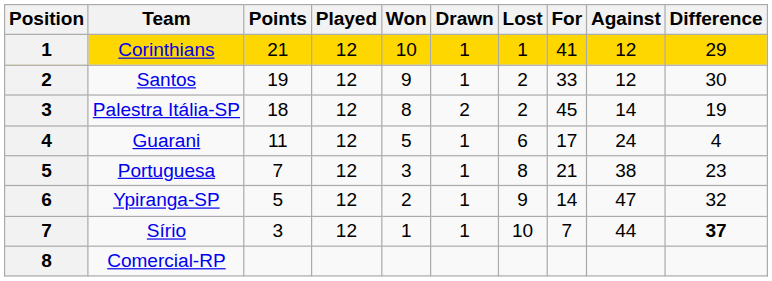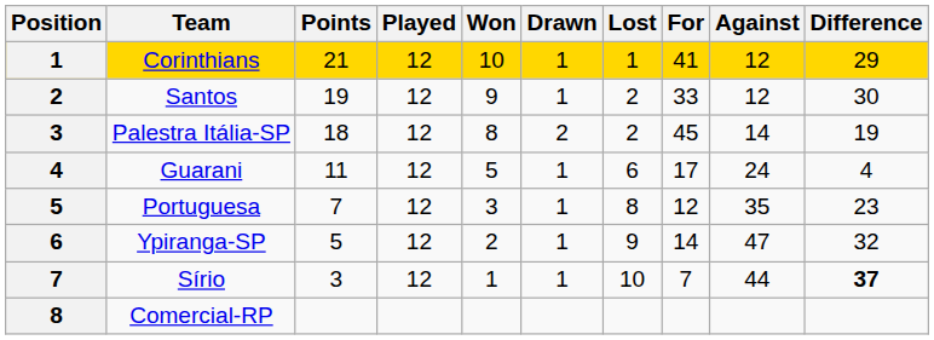Portuguesa | For: 21 -> 12
Portuguesa | Against: 38 -> 35
